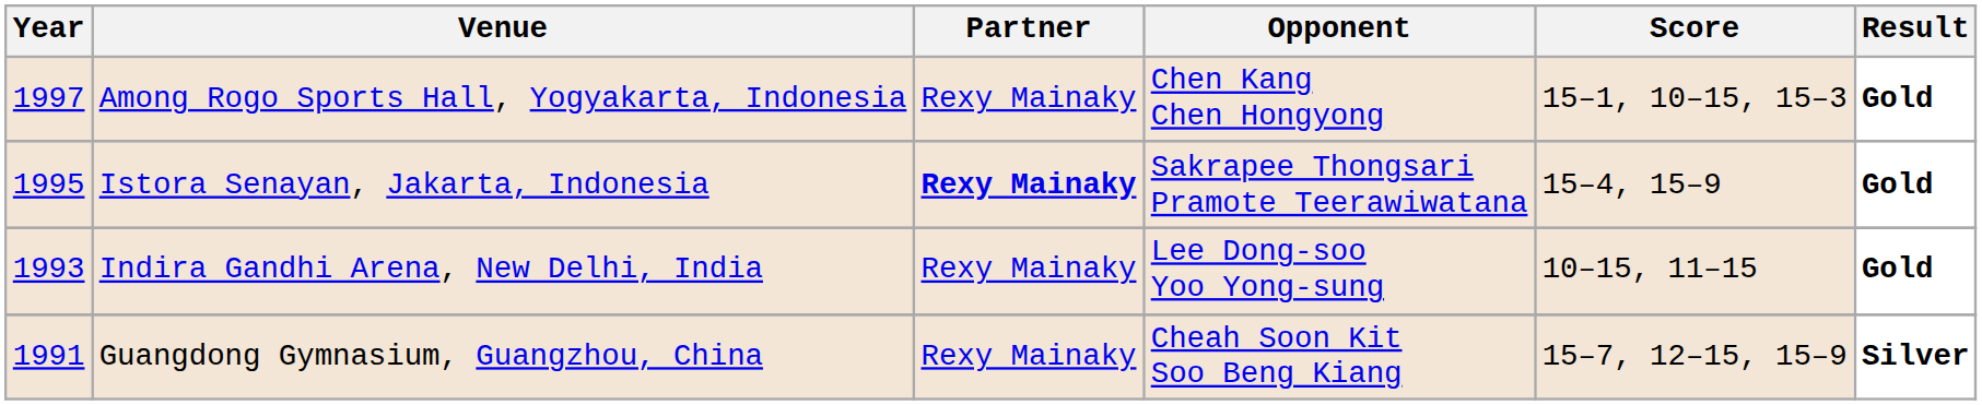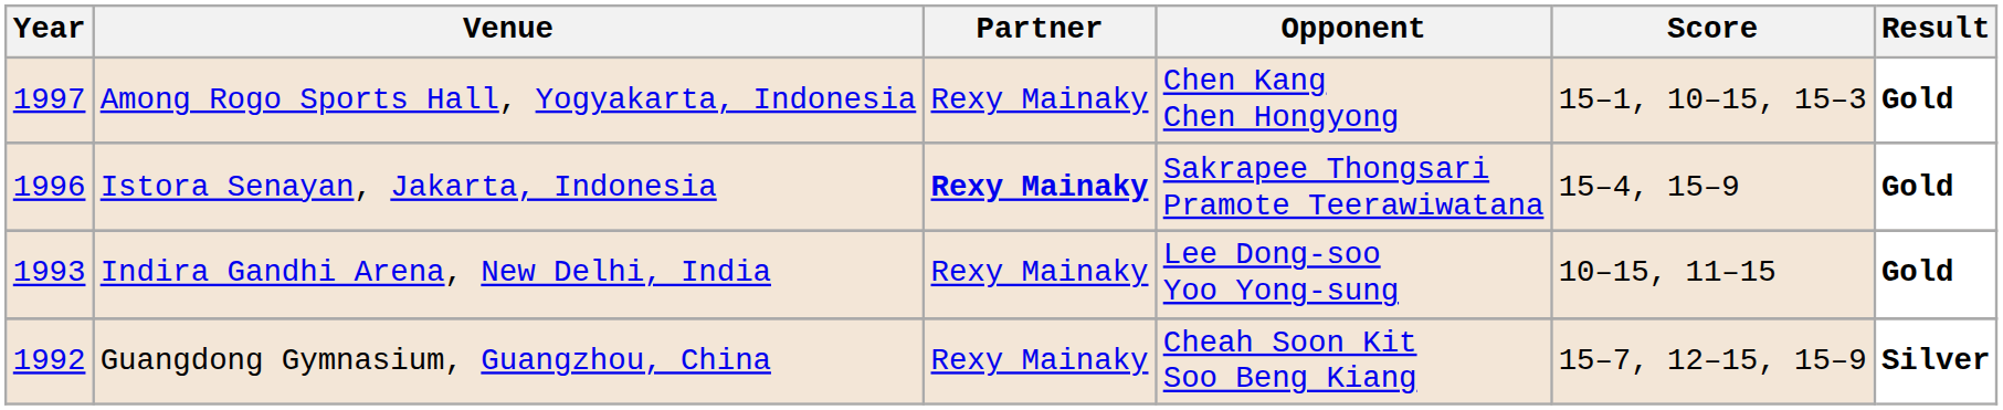Istora Senayan, Jakarta, Indonesia | Year: 1995 -> 1996
Guangdong Gymnasium, Guangzhou, China | Year: 1991 -> 1992
